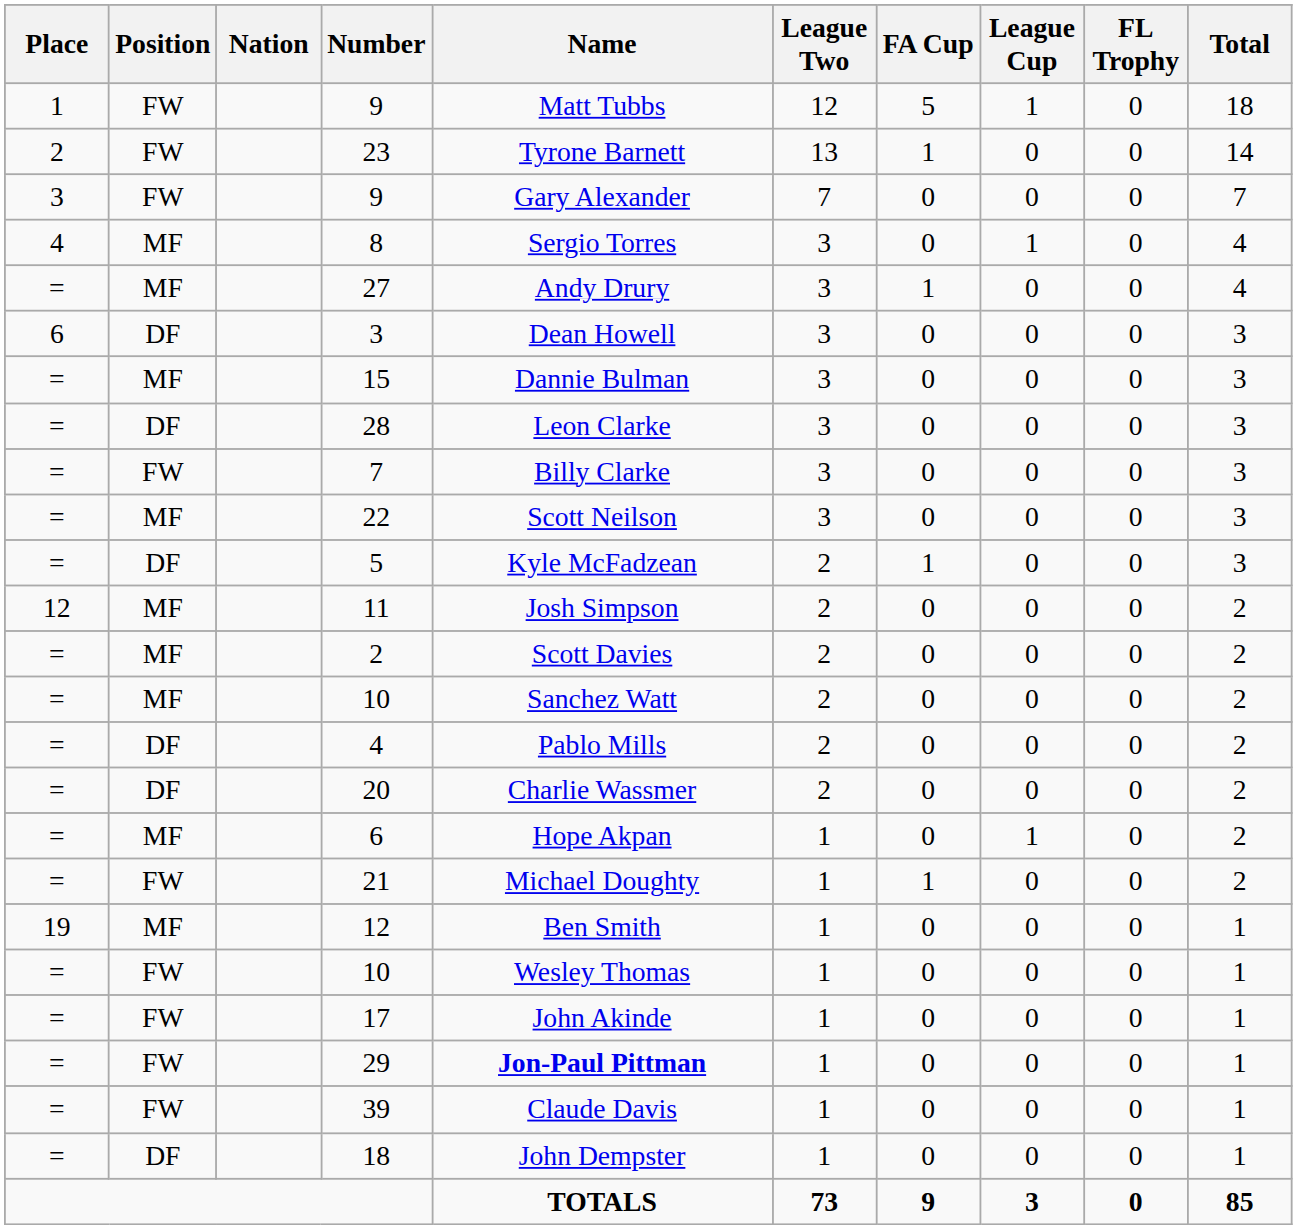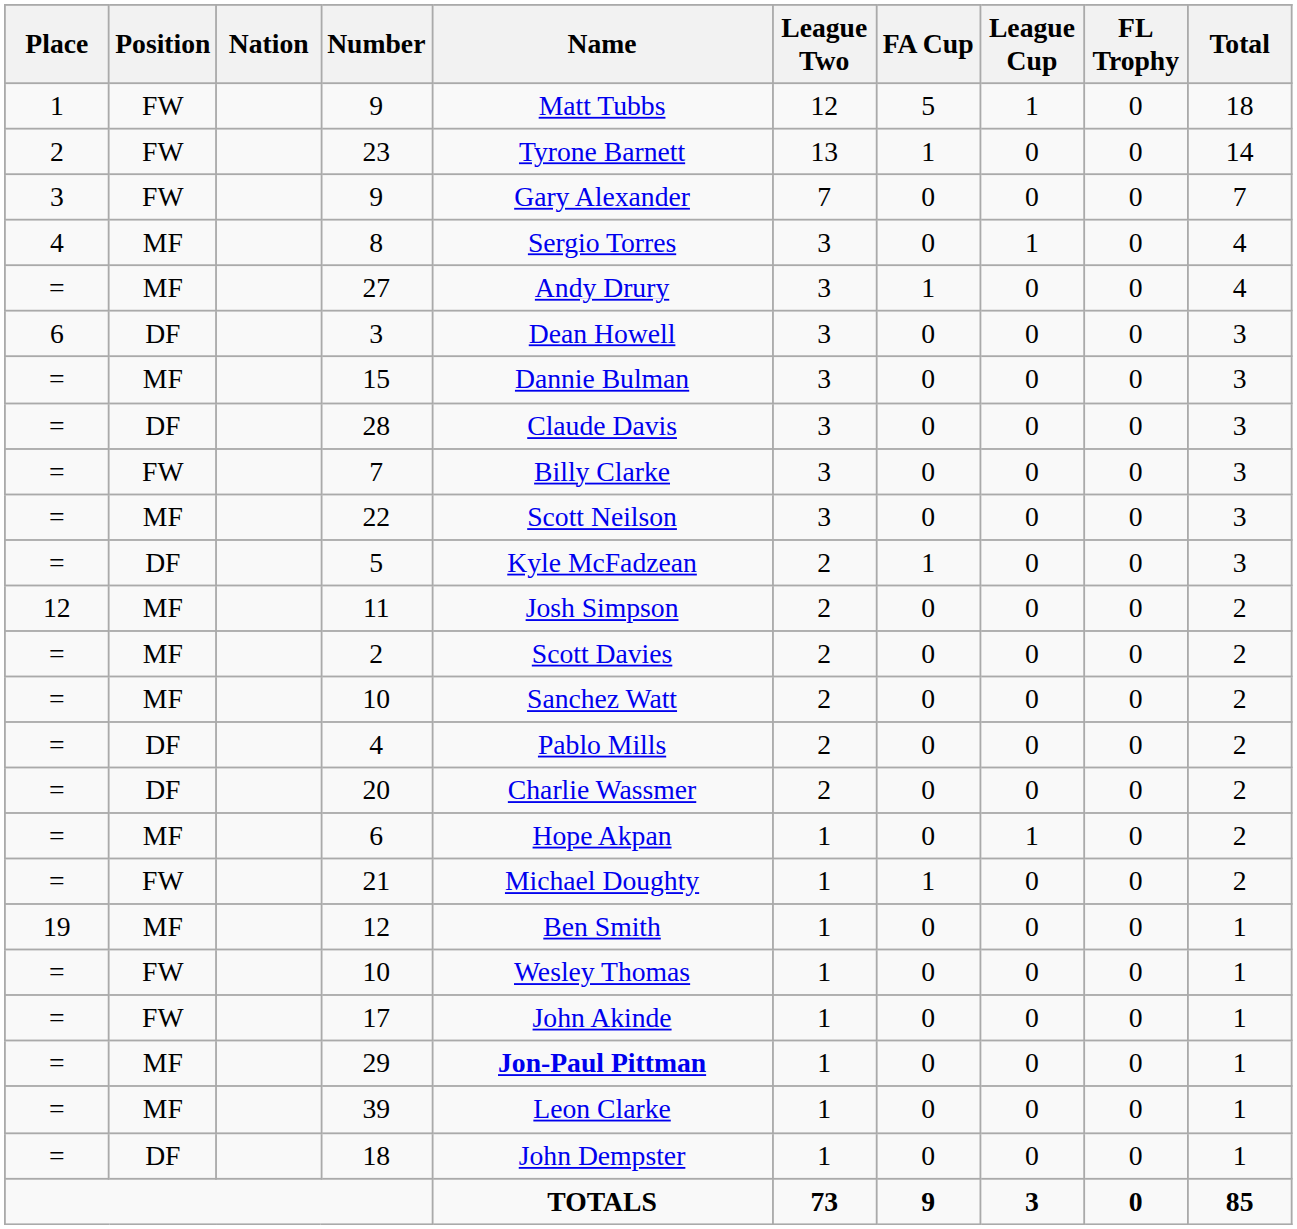28 | Name: Leon Clarke -> Claude Davis
29 | Position: FW -> MF
39 | Position: FW -> MF
39 | Name: Claude Davis -> Leon Clarke
